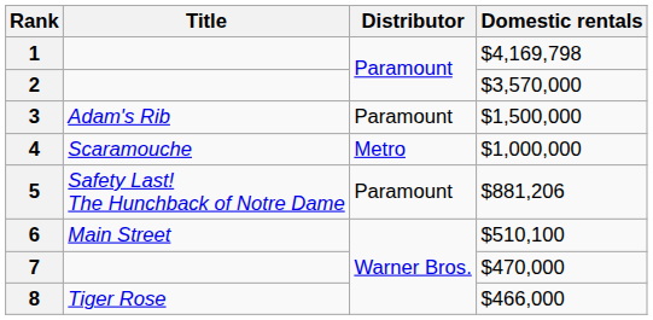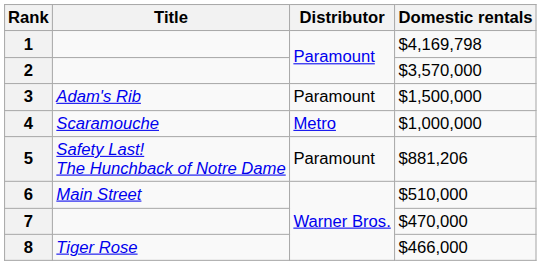6 | Domestic rentals: $510,100 -> $510,000
